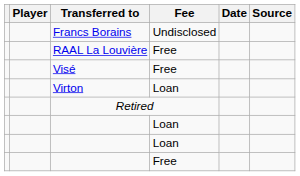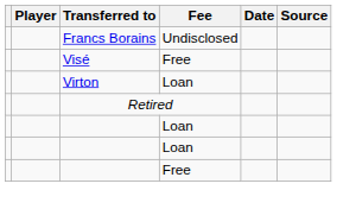- row: RAAL La Louvière | Free
